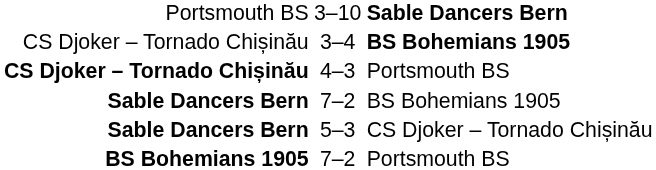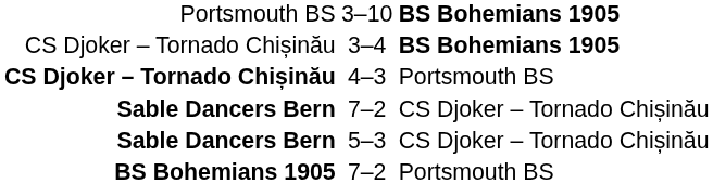3–10 | column 3: Sable Dancers Bern -> BS Bohemians 1905
Sable Dancers Bern / 7–2 | column 3: BS Bohemians 1905 -> CS Djoker – Tornado Chișinău
